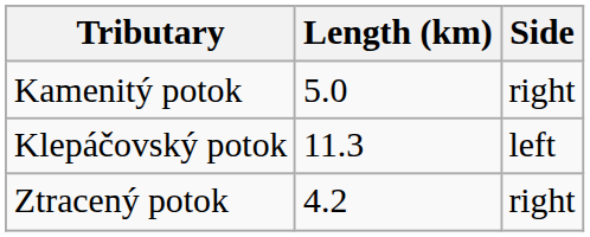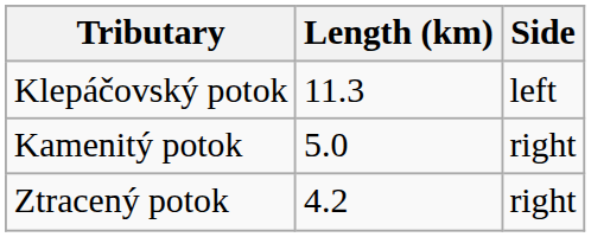rows swapped: Klepáčovský potok <-> Kamenitý potok
